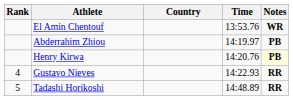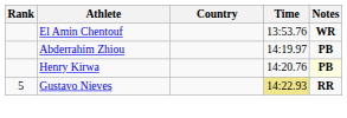Gustavo Nieves | Rank: 4 -> 5
Gustavo Nieves | Time: no background -> khaki background
- row: 5 | Tadashi Horikoshi | 14:48.89 | RR
